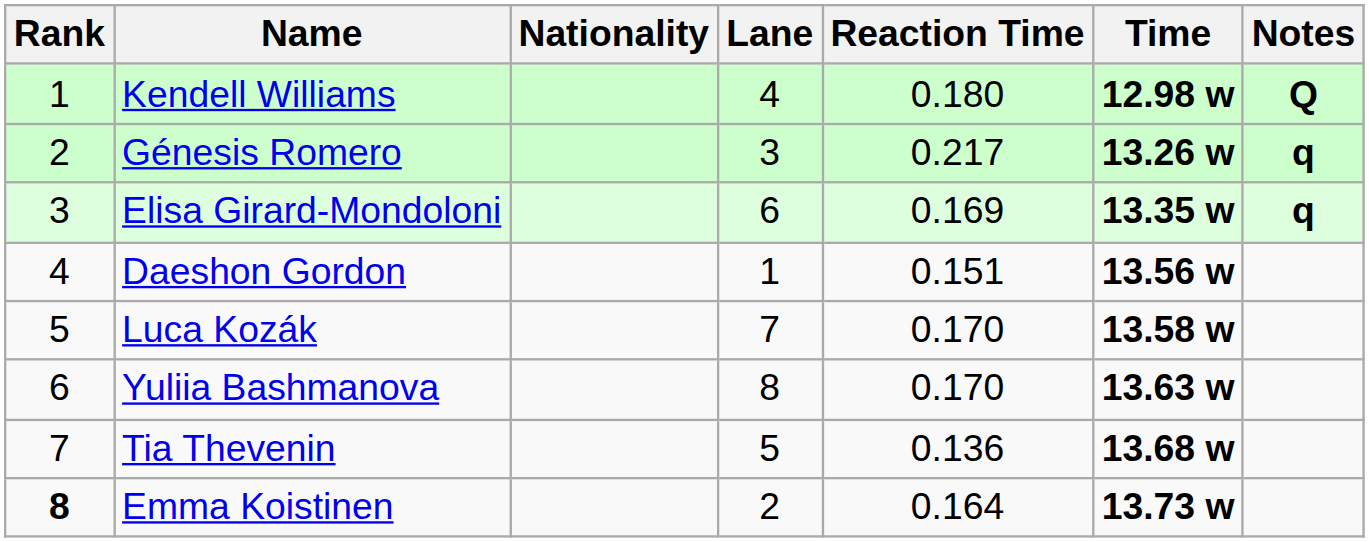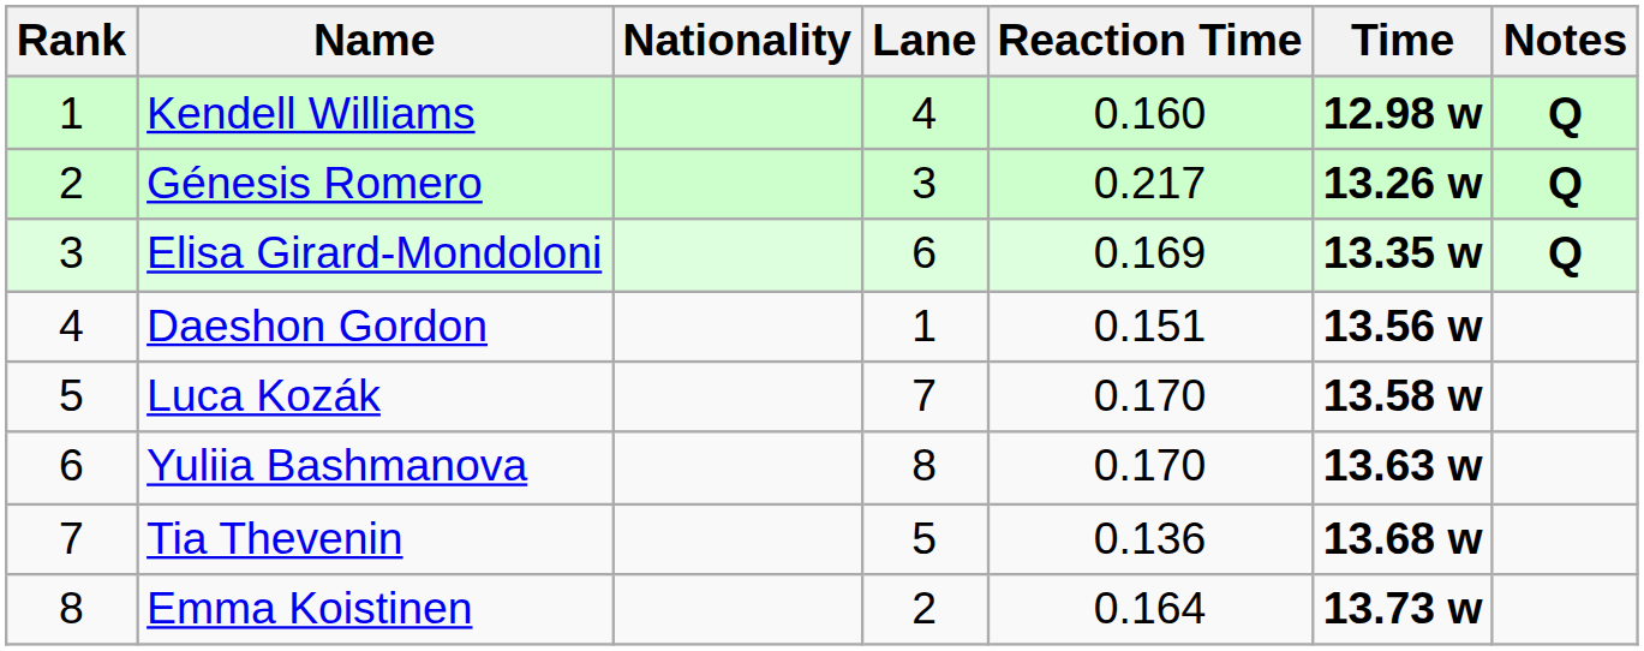Kendell Williams | Reaction Time: 0.180 -> 0.160
Génesis Romero | Notes: q -> Q
Elisa Girard-Mondoloni | Notes: q -> Q
Emma Koistinen | Rank: bold -> normal
